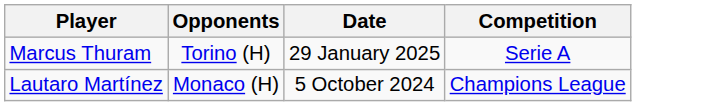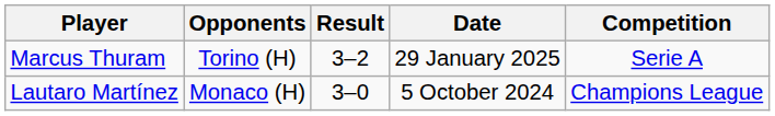+ column: Result | 3–2 | 3–0
